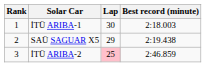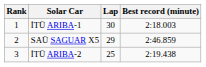SAÜ SAGUAR X5 | Best record (minute): 2:19.438 -> 2:46.859
İTÜ ARIBA-2 | Lap: pink background -> no background
İTÜ ARIBA-2 | Best record (minute): 2:46.859 -> 2:19.438
